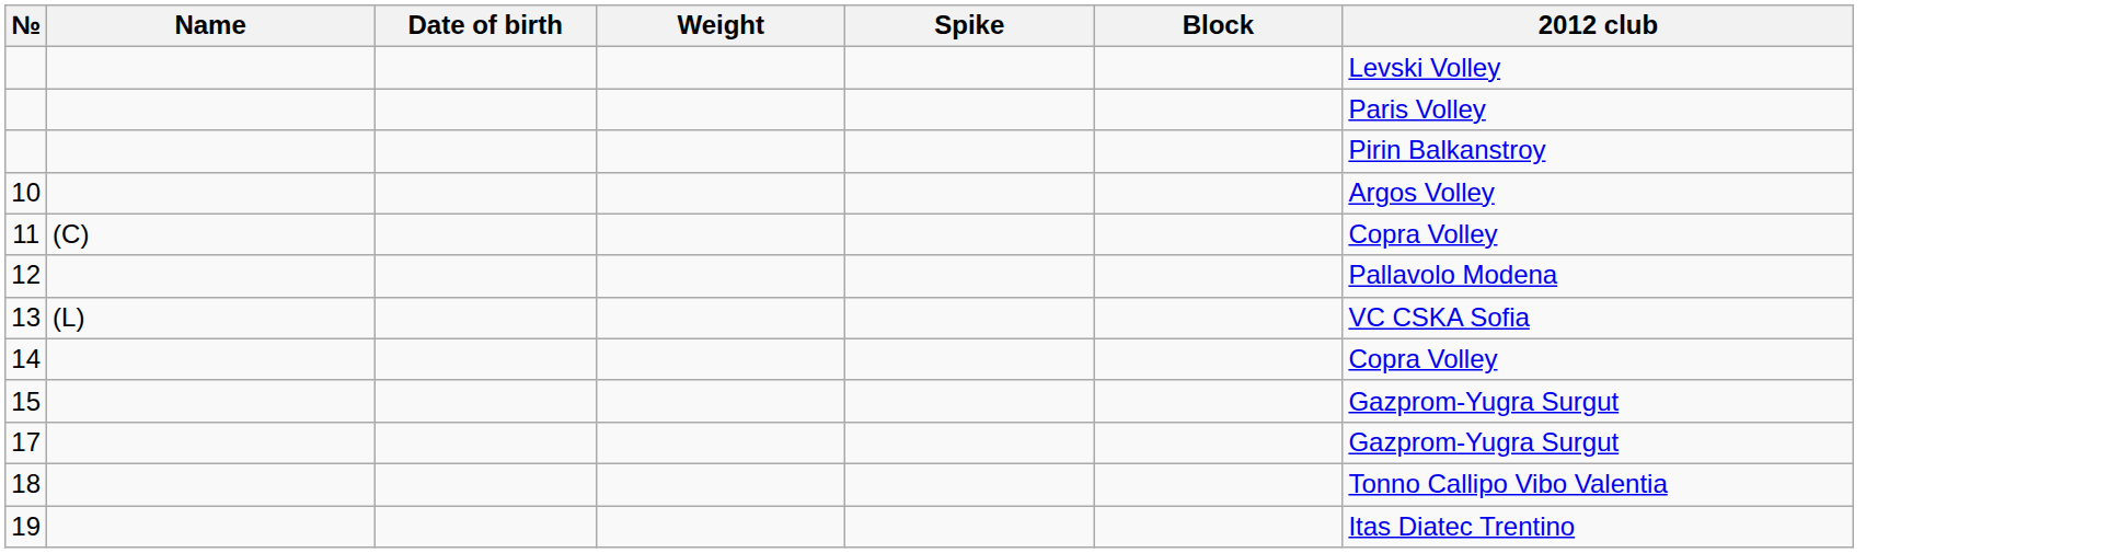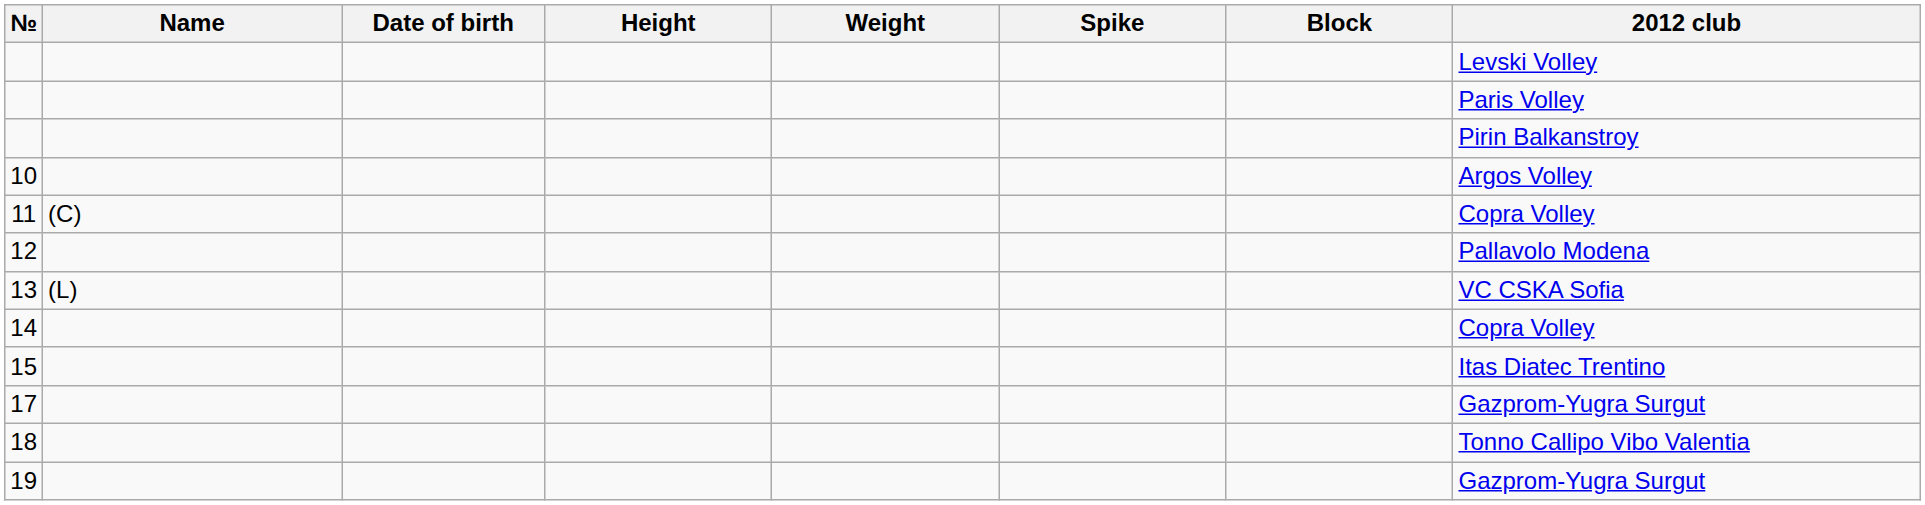+ column: Height
15 | 2012 club: Gazprom-Yugra Surgut -> Itas Diatec Trentino
19 | 2012 club: Itas Diatec Trentino -> Gazprom-Yugra Surgut
